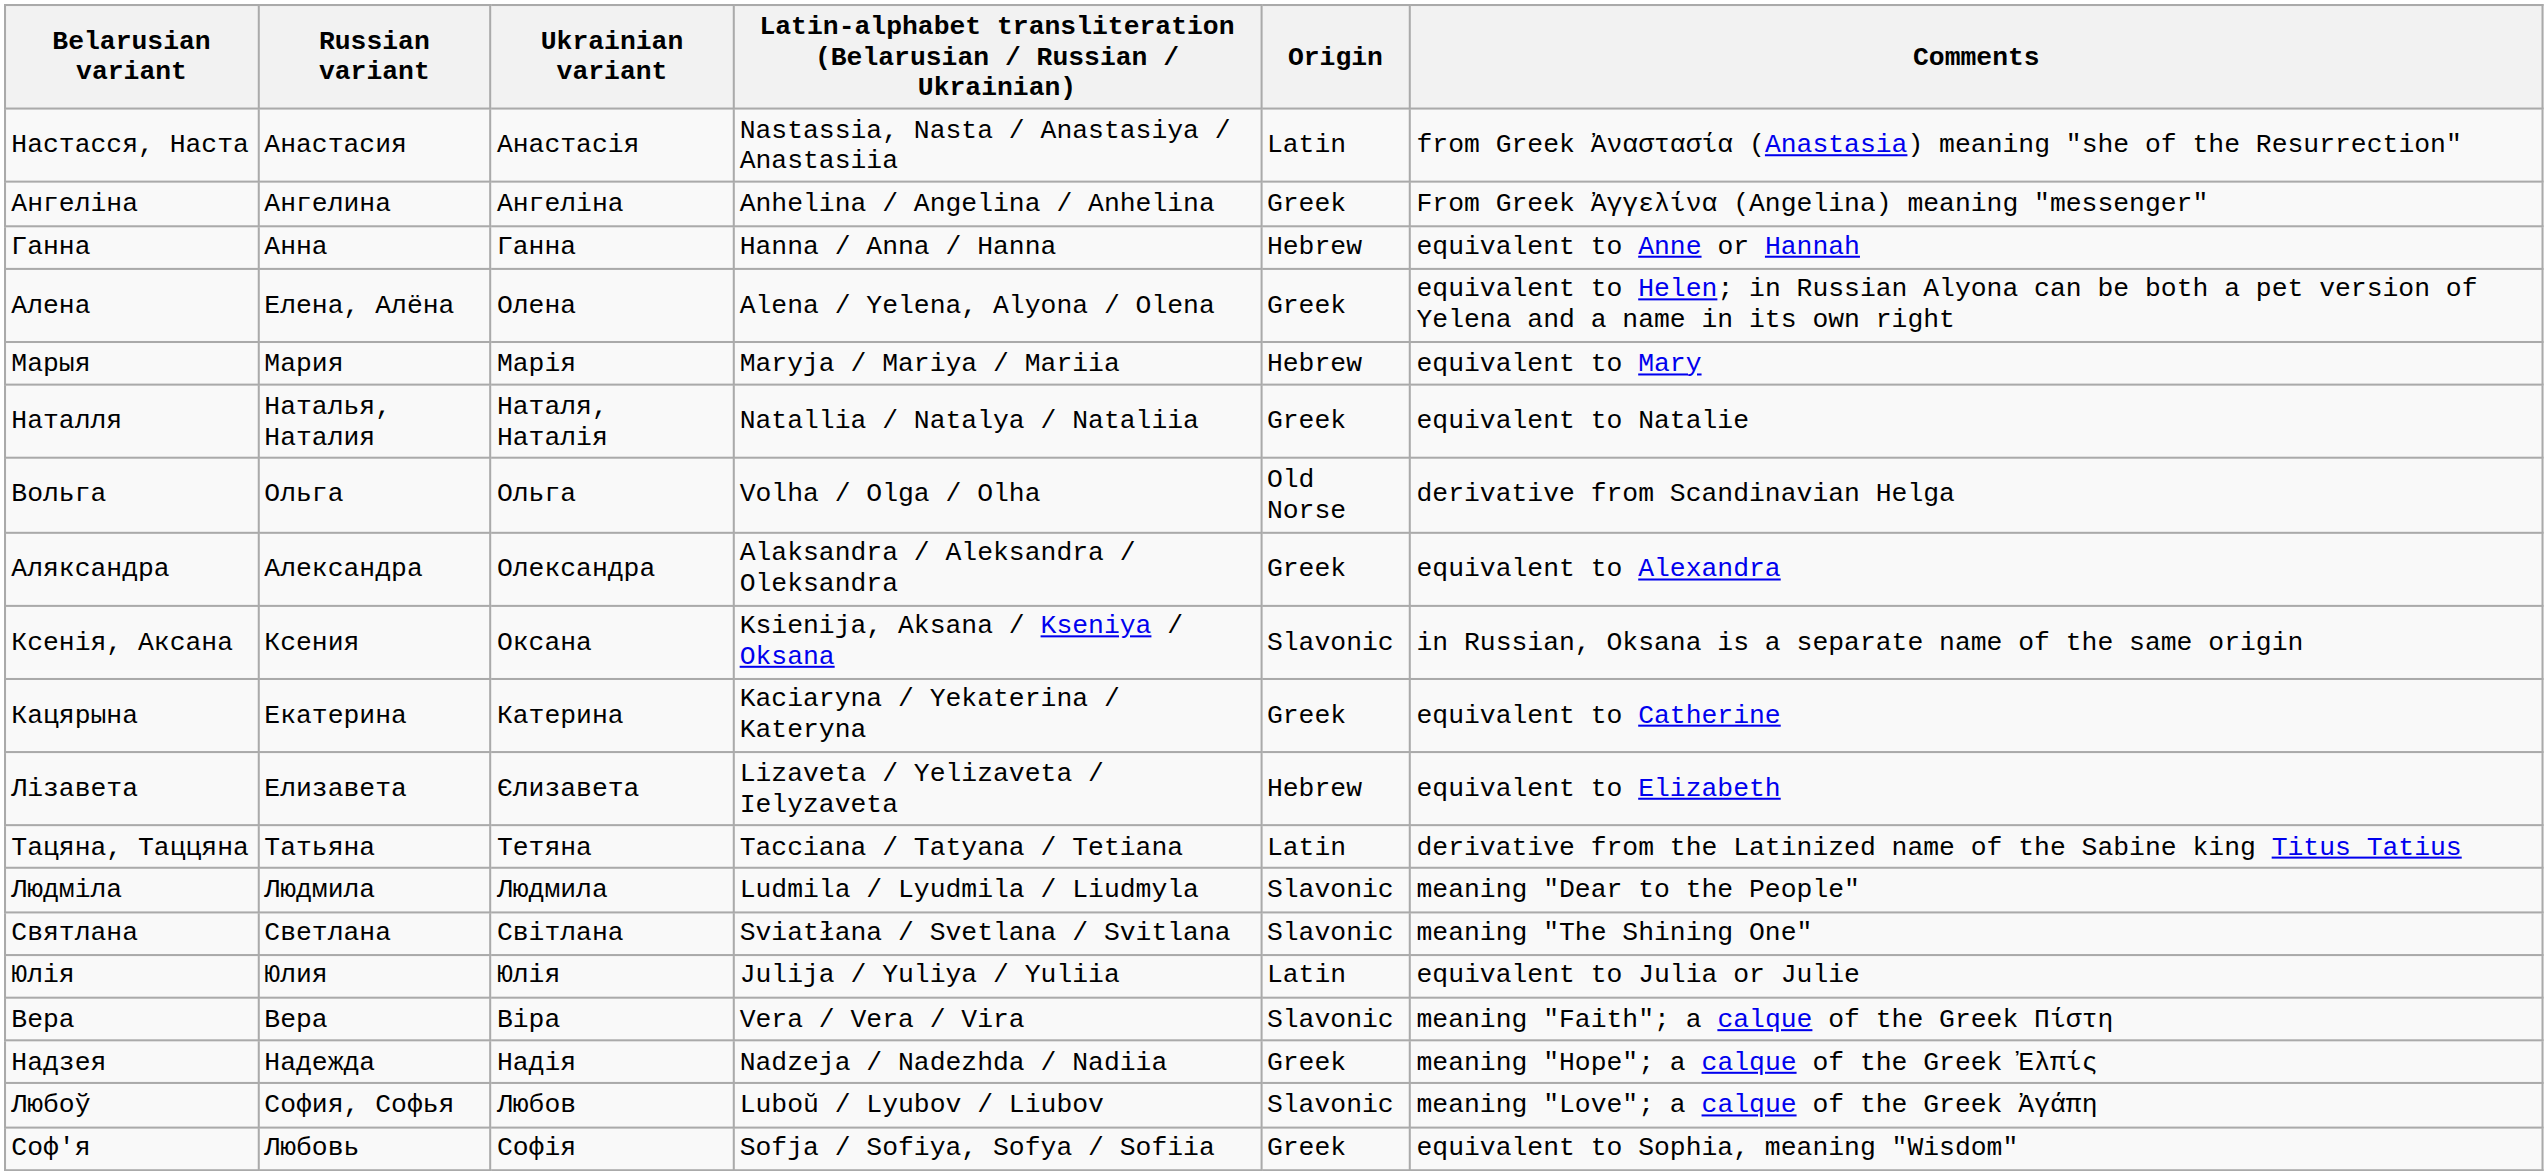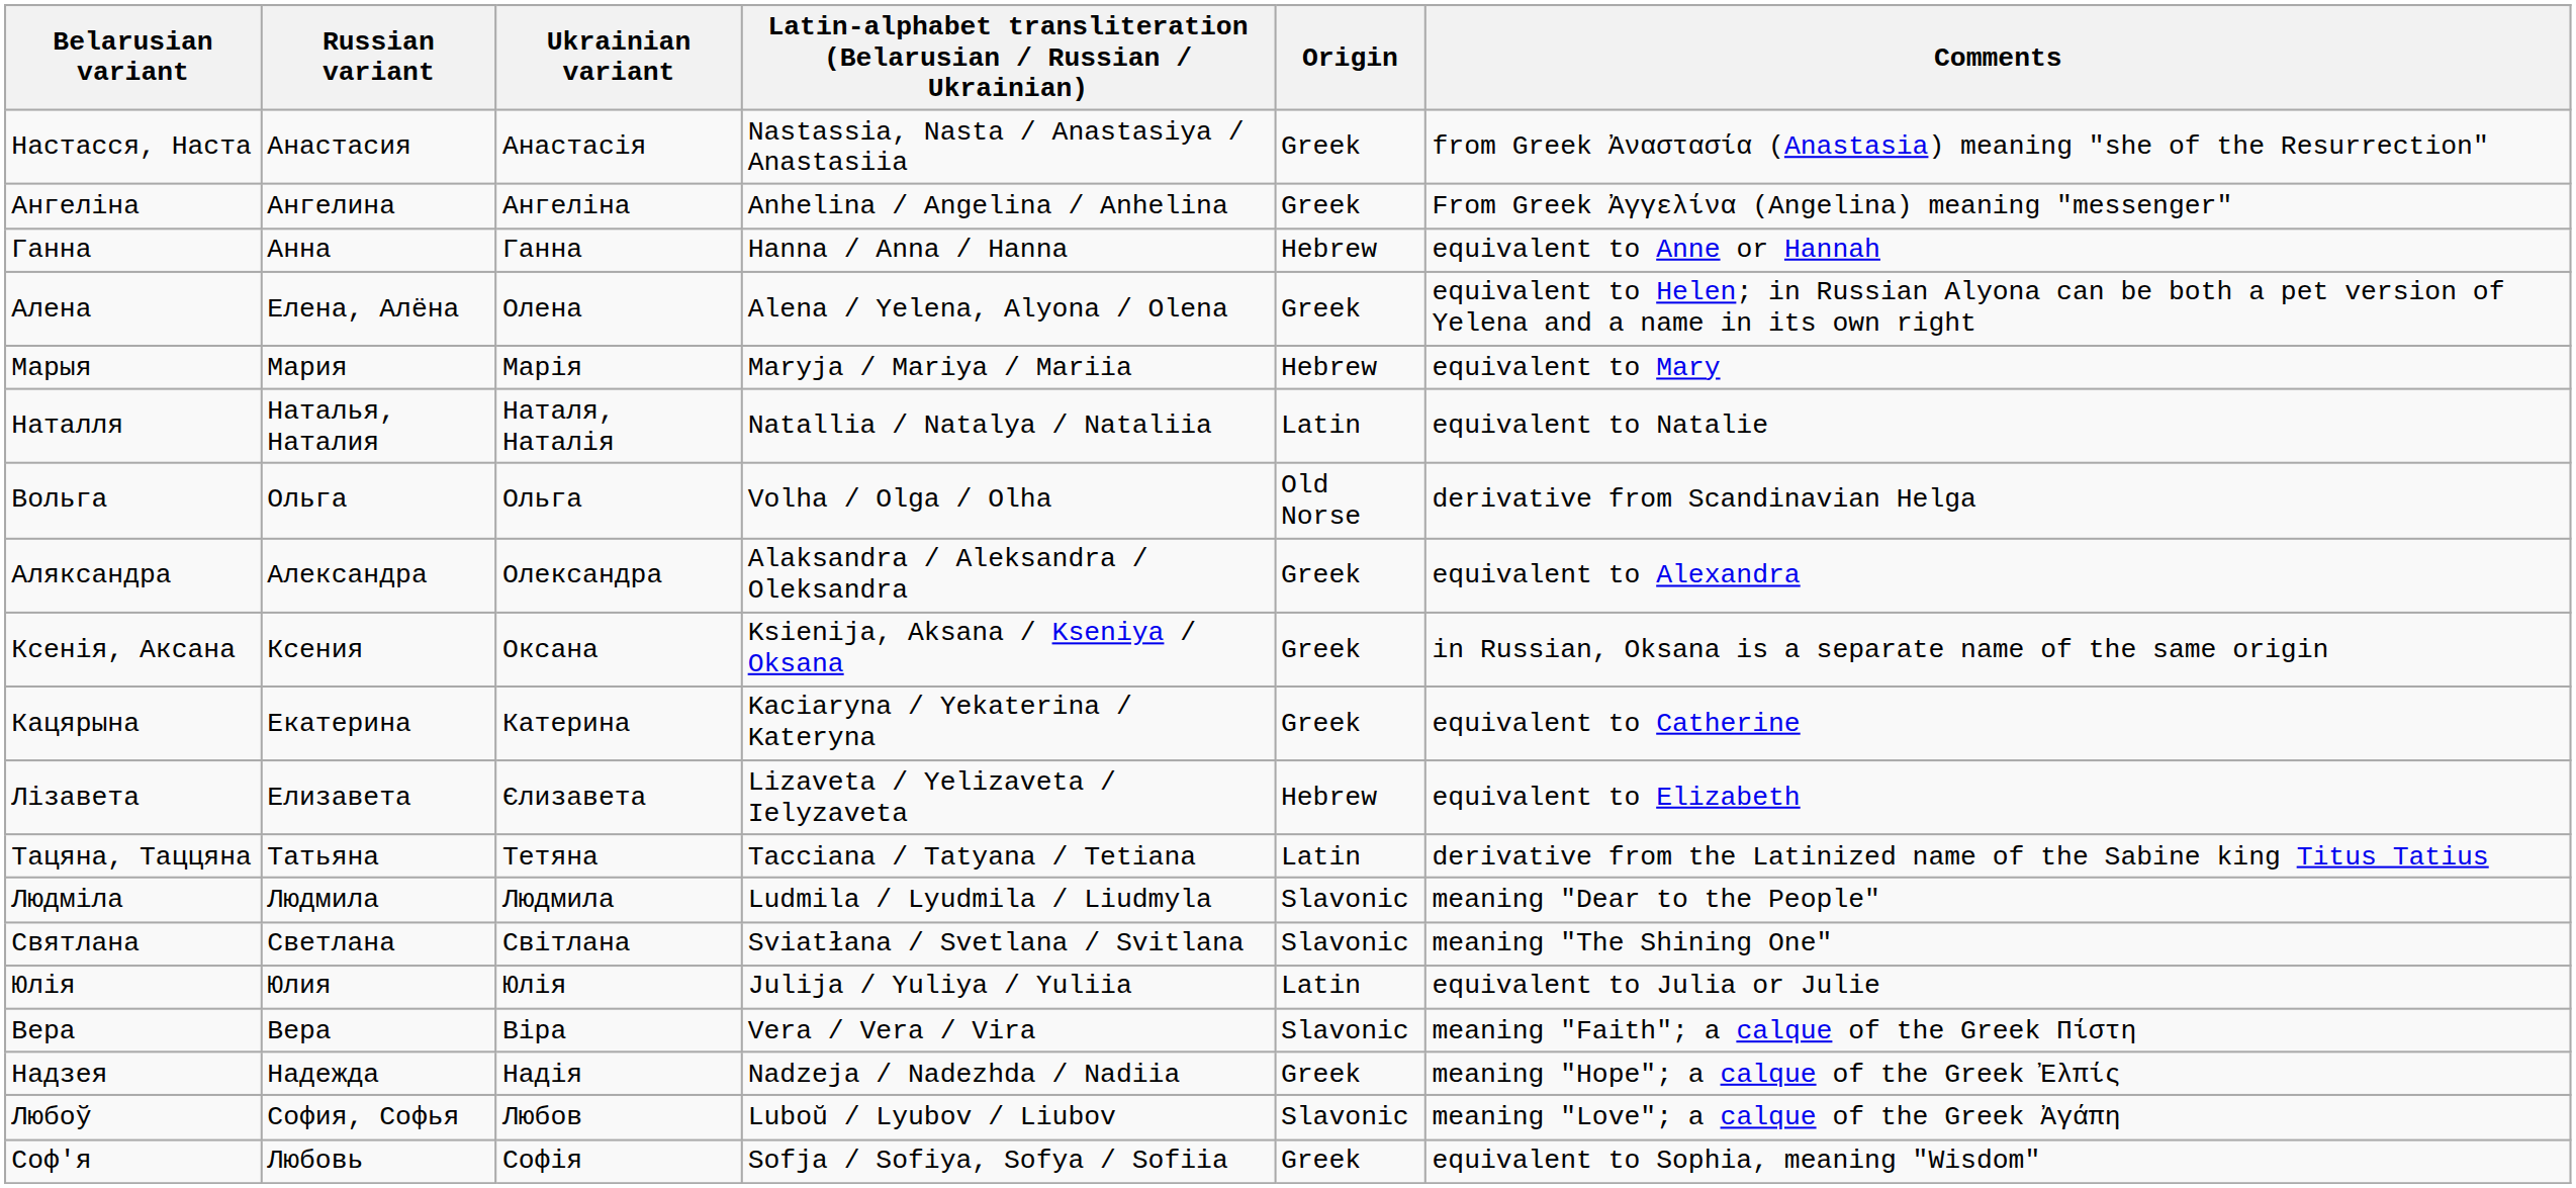Настасся, Наста | Origin: Latin -> Greek
Наталля | Origin: Greek -> Latin
Ксенія, Аксана | Origin: Slavonic -> Greek
